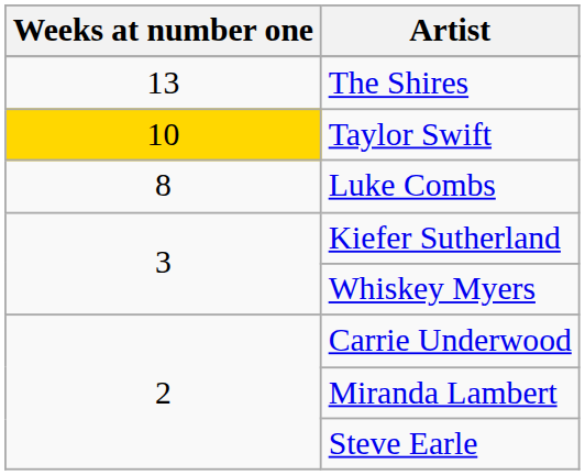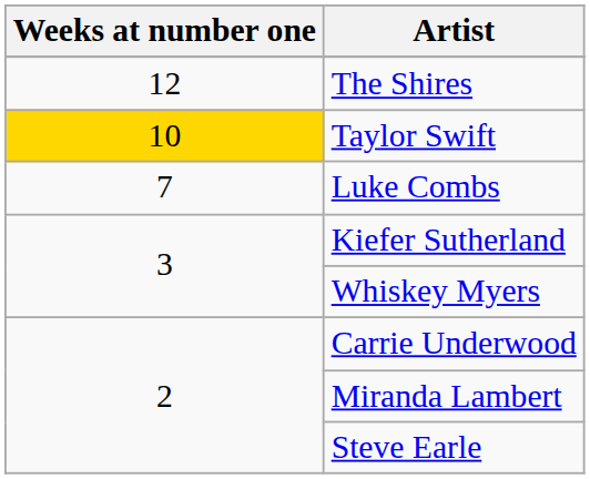The Shires | Weeks at number one: 13 -> 12
Luke Combs | Weeks at number one: 8 -> 7
